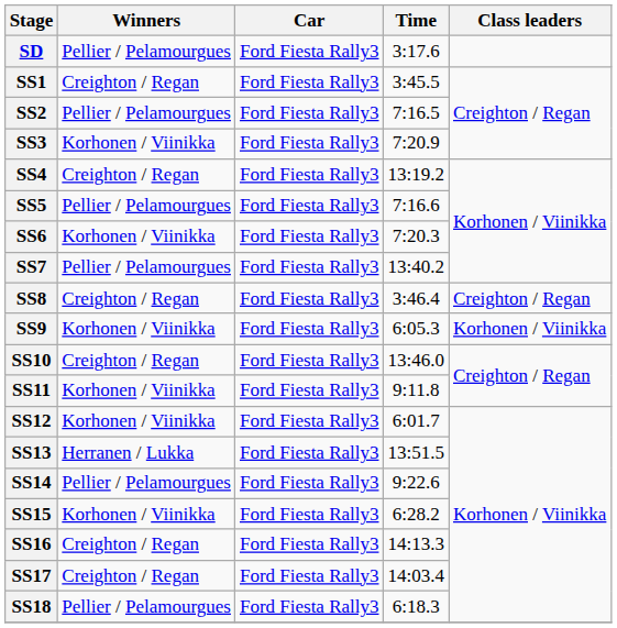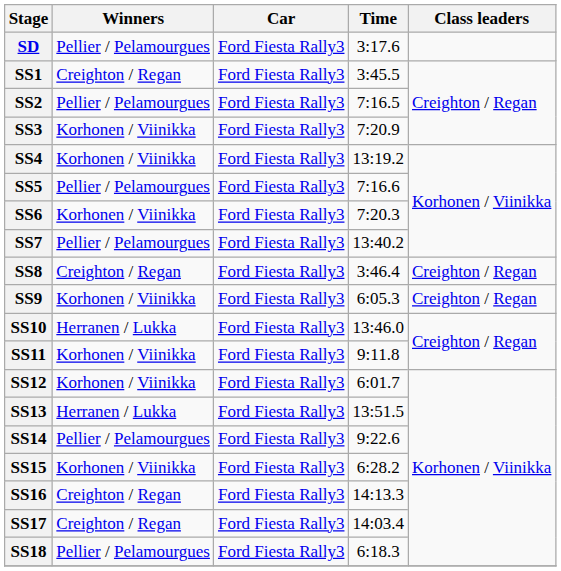SS4 | Winners: Creighton / Regan -> Korhonen / Viinikka
SS9 | Class leaders: Korhonen / Viinikka -> Creighton / Regan
SS10 | Winners: Creighton / Regan -> Herranen / Lukka
